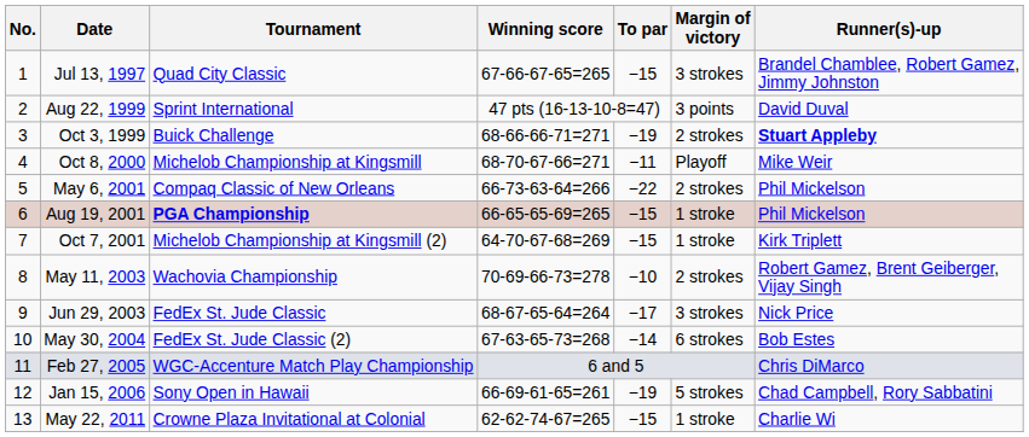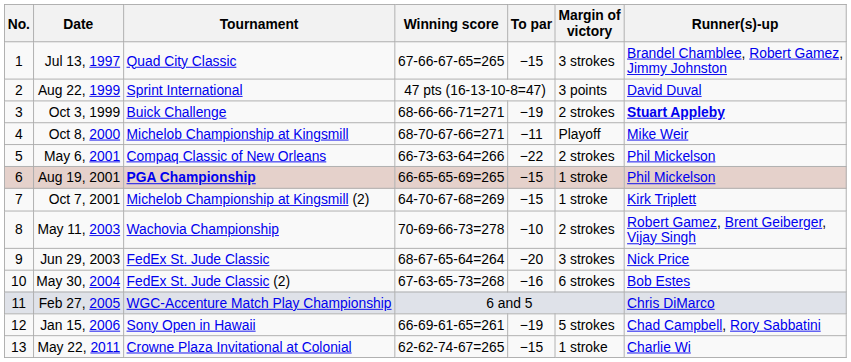Jun 29, 2003 | To par: −17 -> −20
May 30, 2004 | To par: −14 -> −16
